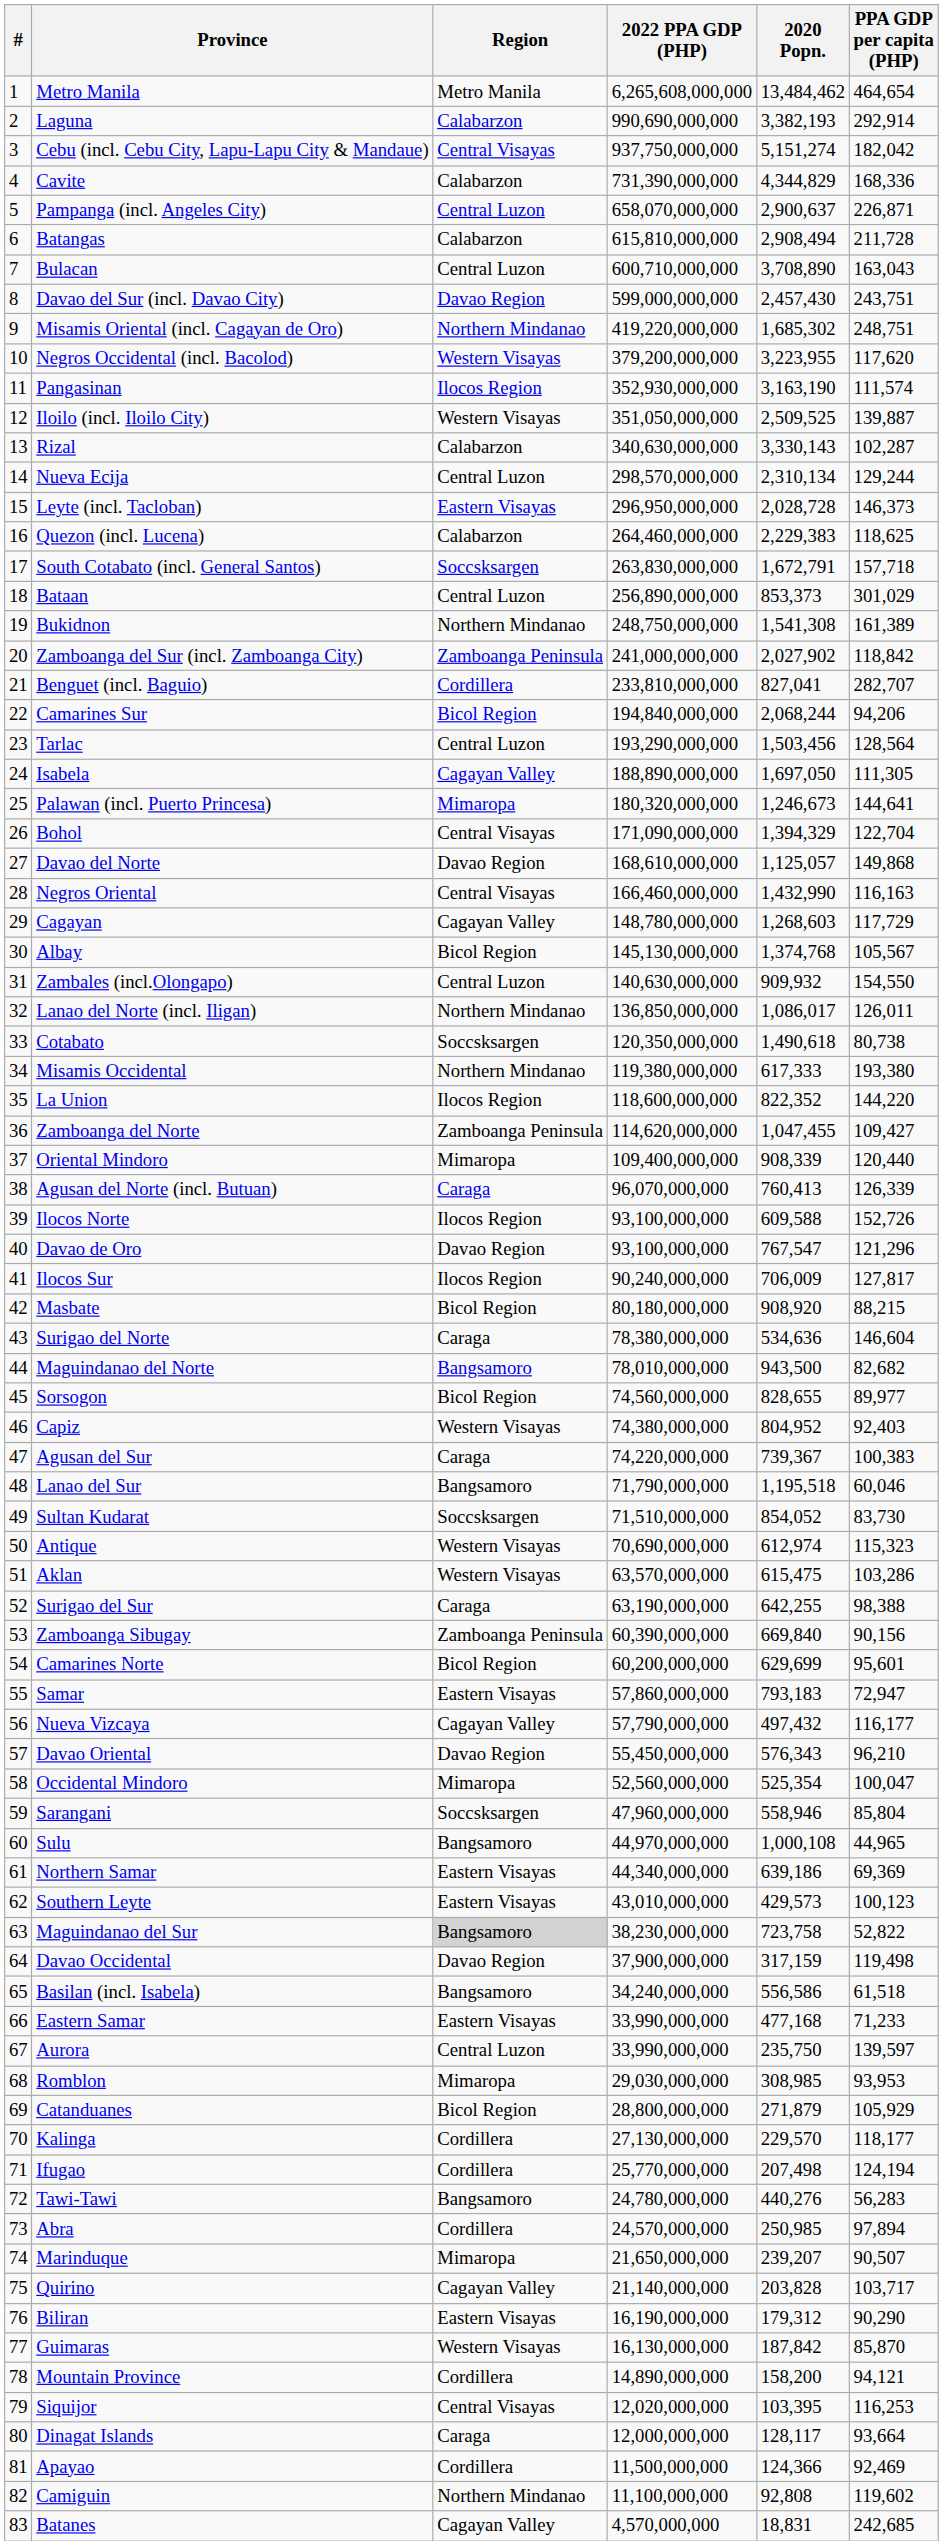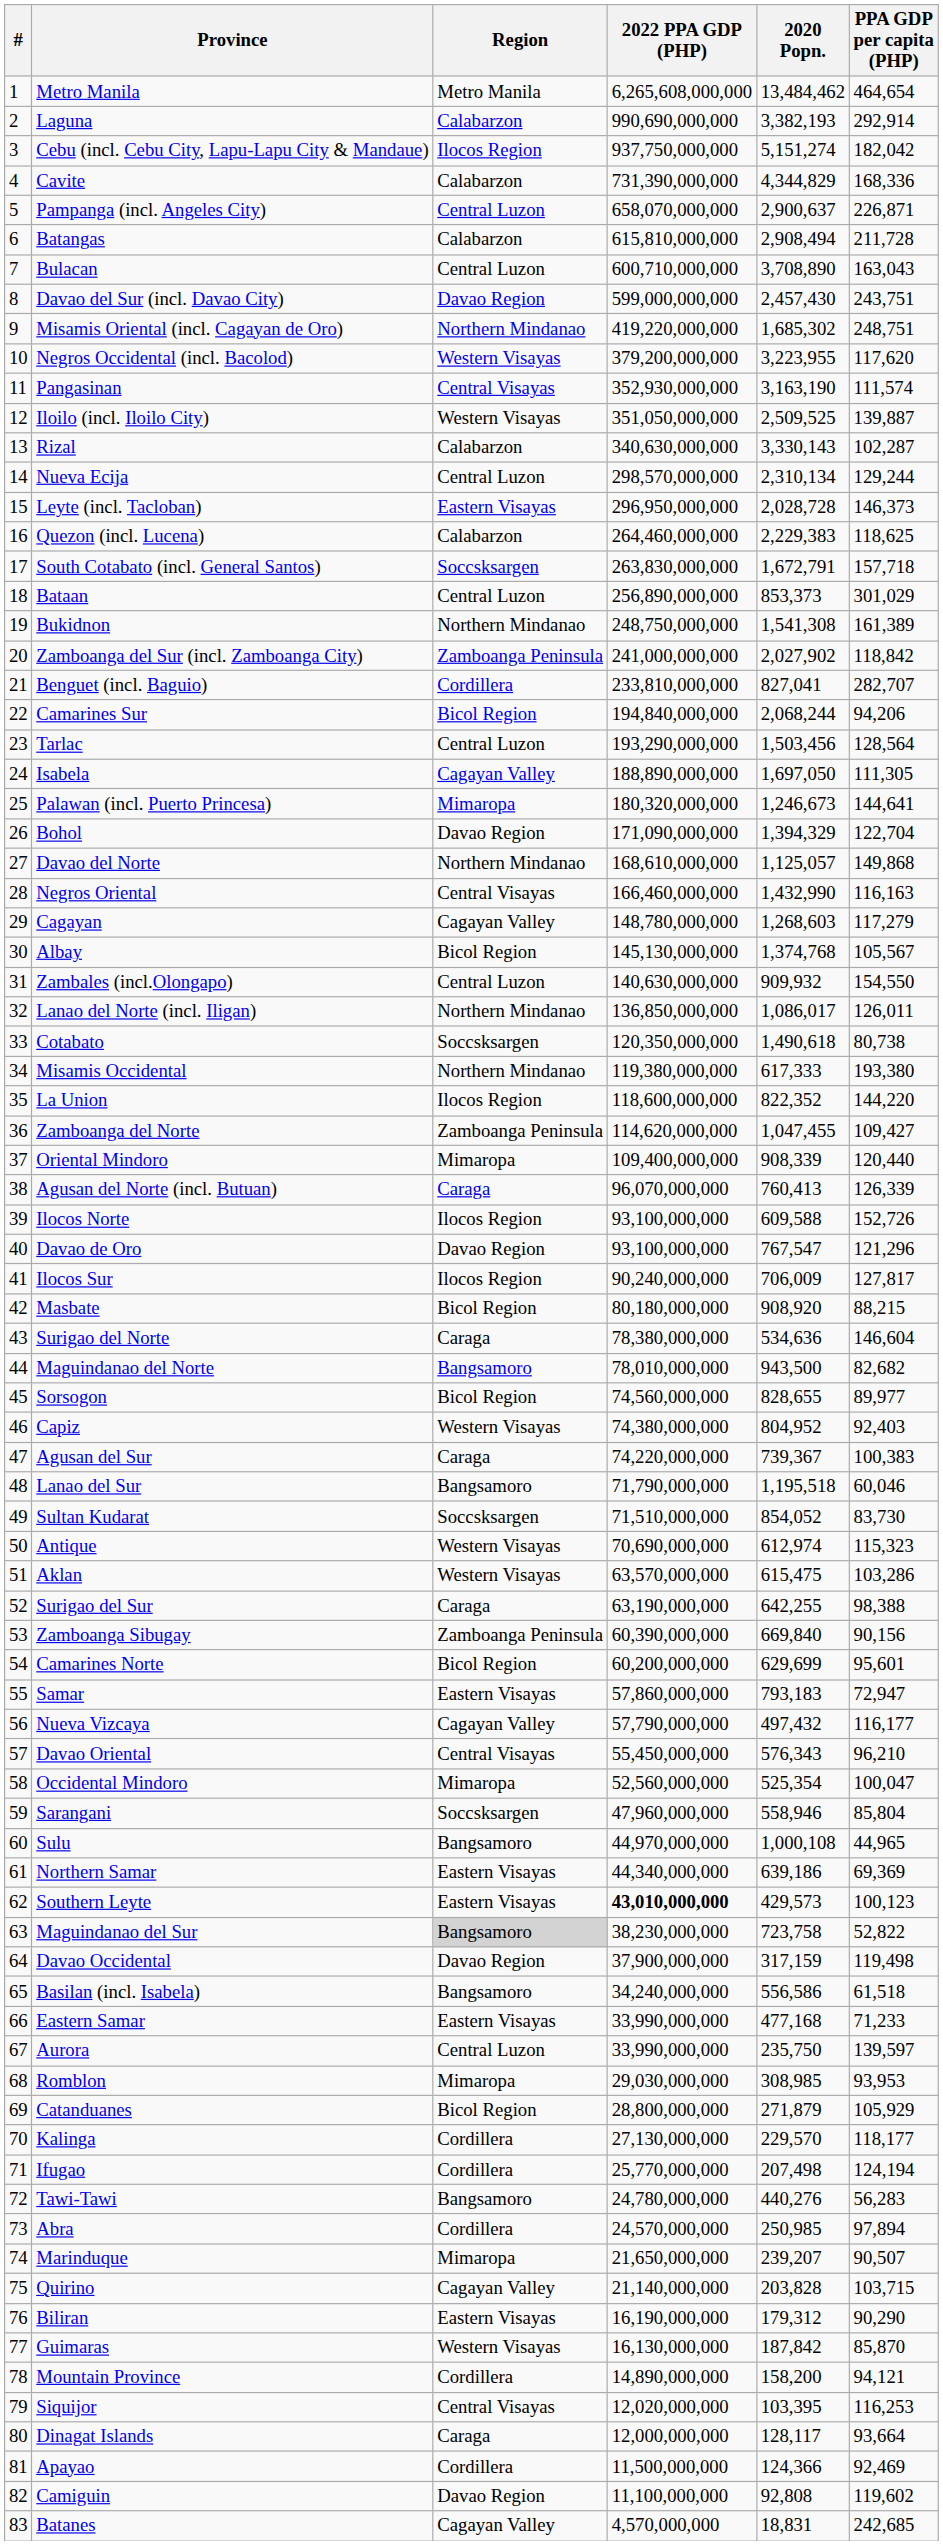Cebu (incl. Cebu City, Lapu-Lapu City & Mandaue) | Region: Central Visayas -> Ilocos Region
Pangasinan | Region: Ilocos Region -> Central Visayas
Bohol | Region: Central Visayas -> Davao Region
Davao del Norte | Region: Davao Region -> Northern Mindanao
Cagayan | PPA GDP per capita (PHP): 117,729 -> 117,279
Davao Oriental | Region: Davao Region -> Central Visayas
Southern Leyte | 2022 PPA GDP (PHP): normal -> bold
Quirino | PPA GDP per capita (PHP): 103,717 -> 103,715
Camiguin | Region: Northern Mindanao -> Davao Region
